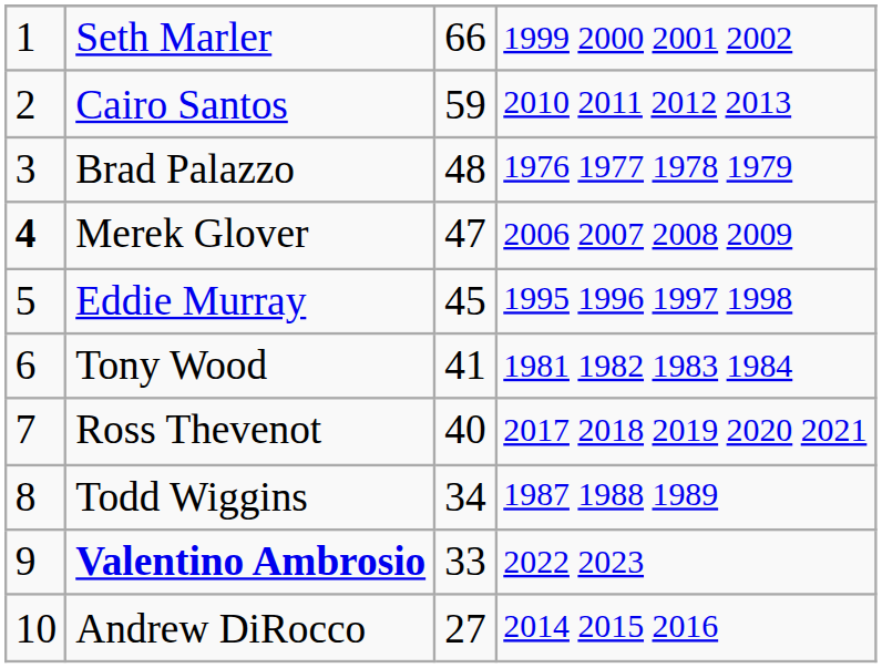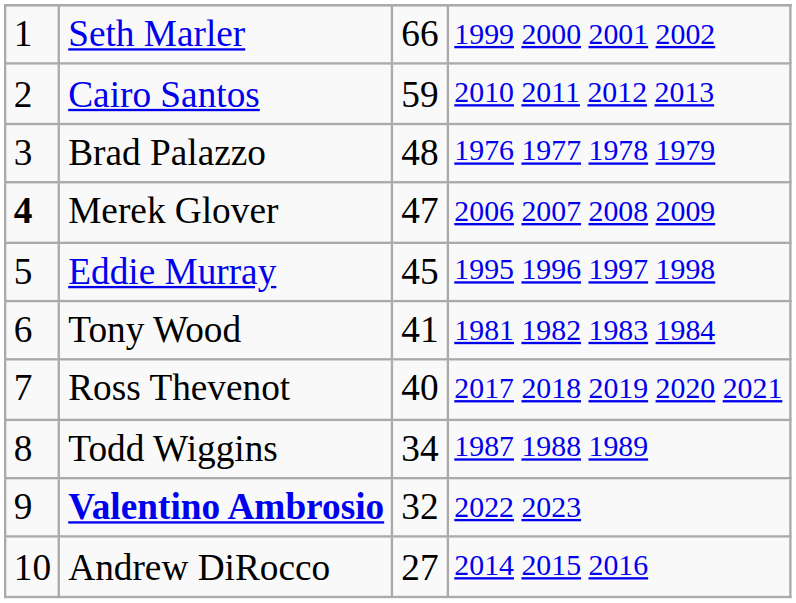Valentino Ambrosio | column 3: 33 -> 32
